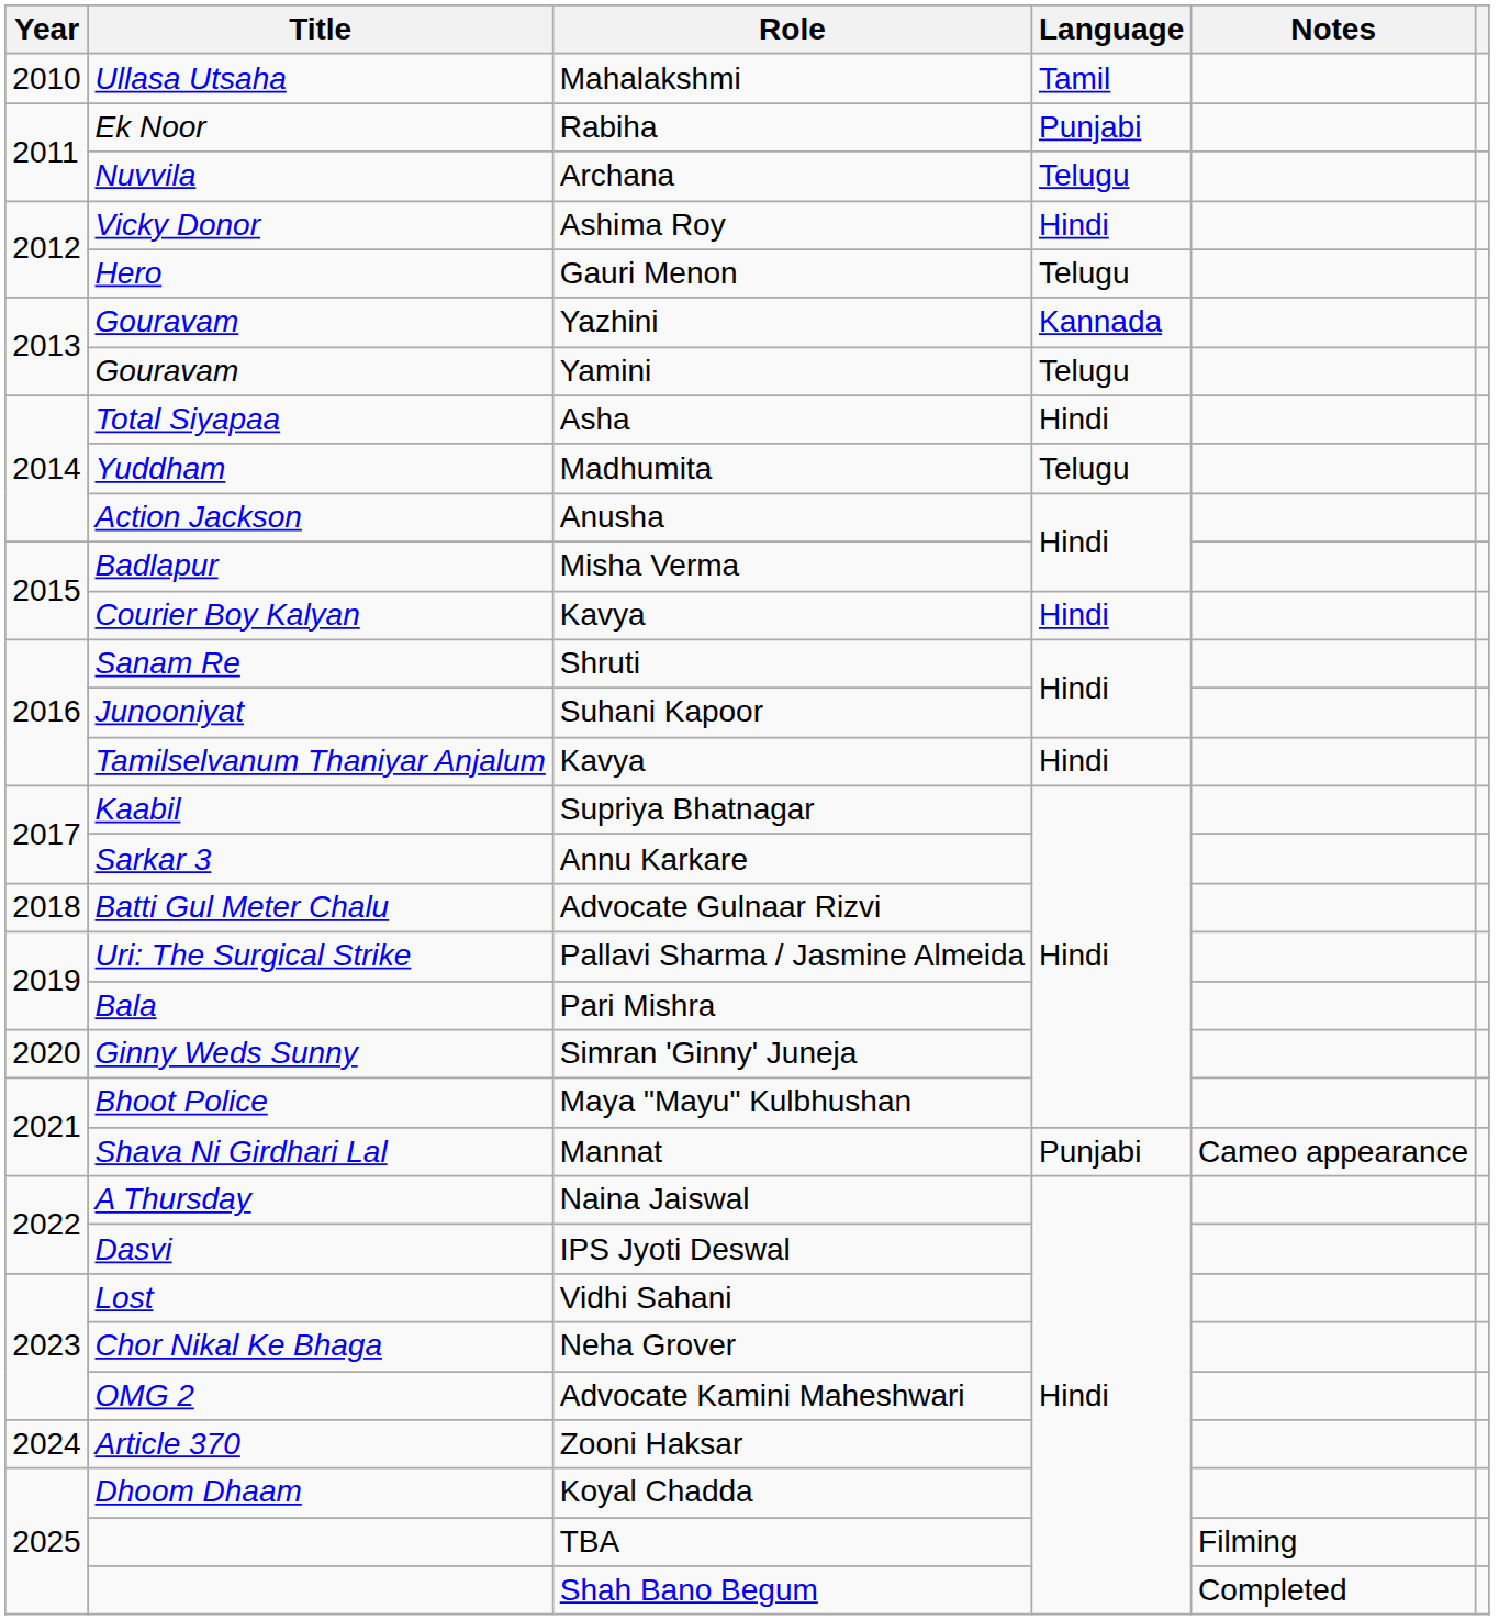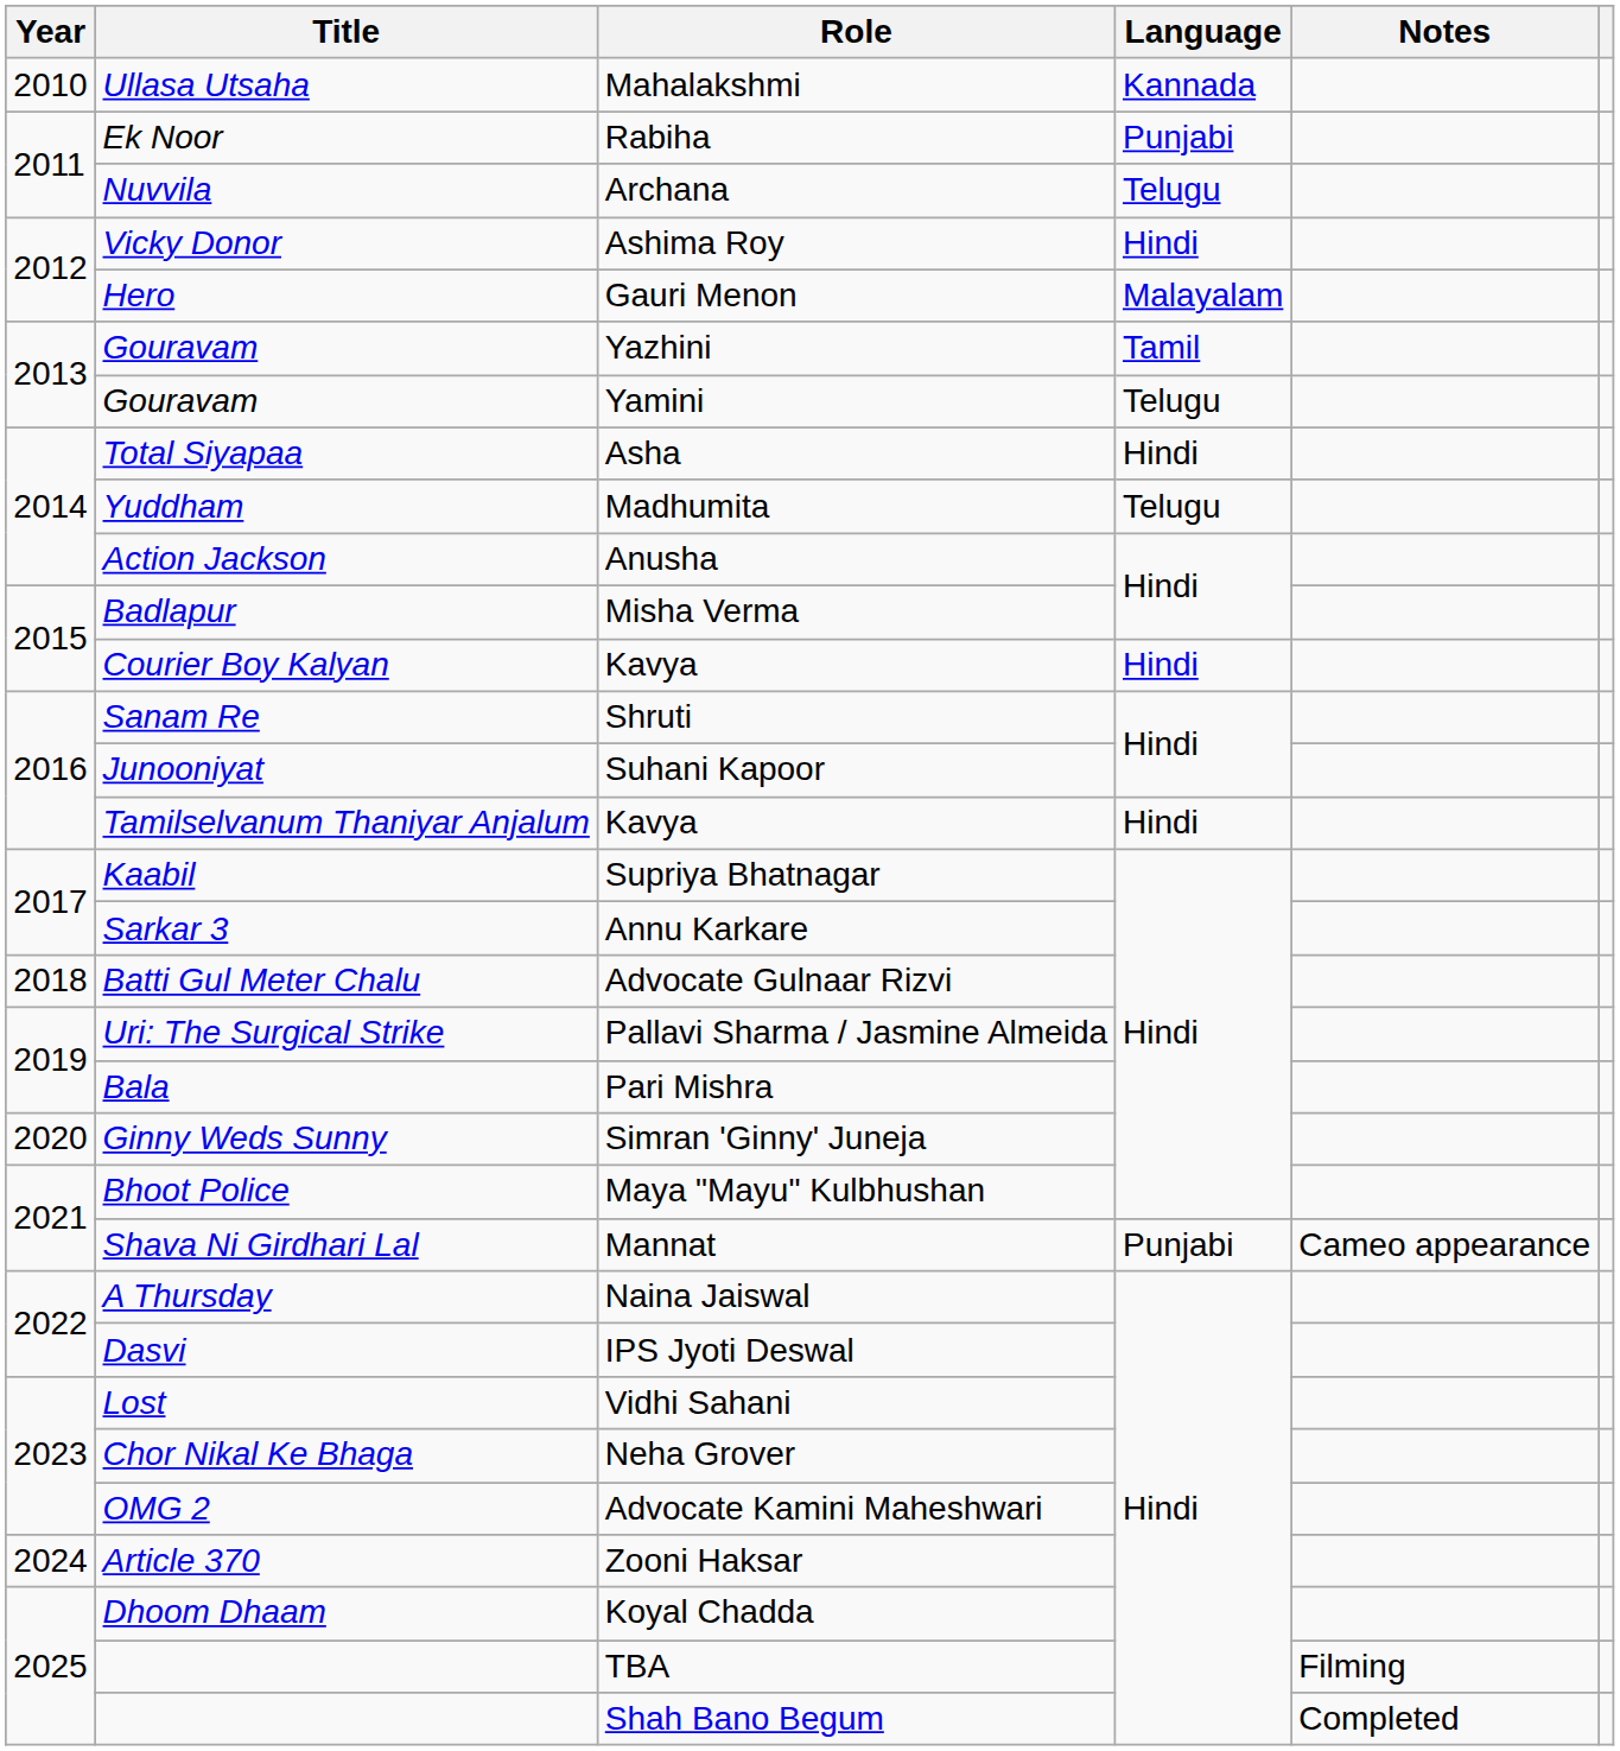Mahalakshmi | Language: Tamil -> Kannada
Gauri Menon | Language: Telugu -> Malayalam
Yazhini | Language: Kannada -> Tamil
